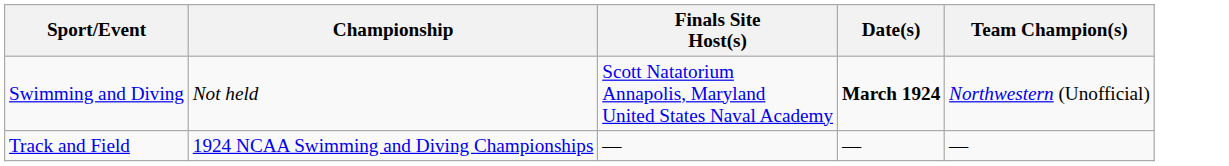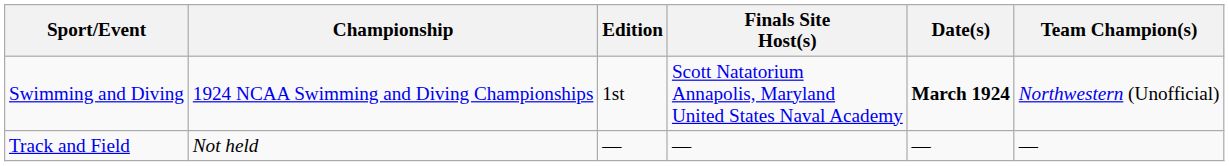+ column: Edition | 1st | —
Swimming and Diving | Championship: Not held -> 1924 NCAA Swimming and Diving Championships
Track and Field | Championship: 1924 NCAA Swimming and Diving Championships -> Not held
